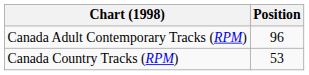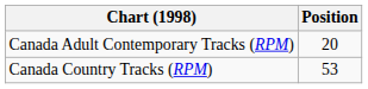Canada Adult Contemporary Tracks (RPM) | Position: 96 -> 20
